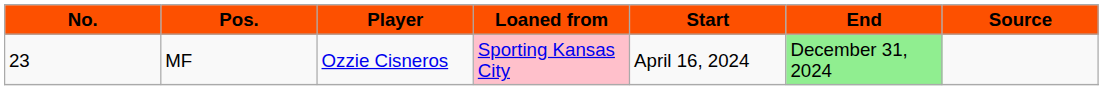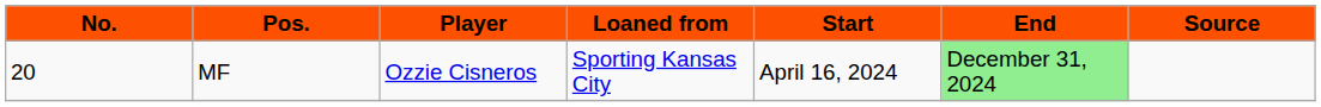MF | No.: 23 -> 20
MF | Loaned from: pink background -> no background
